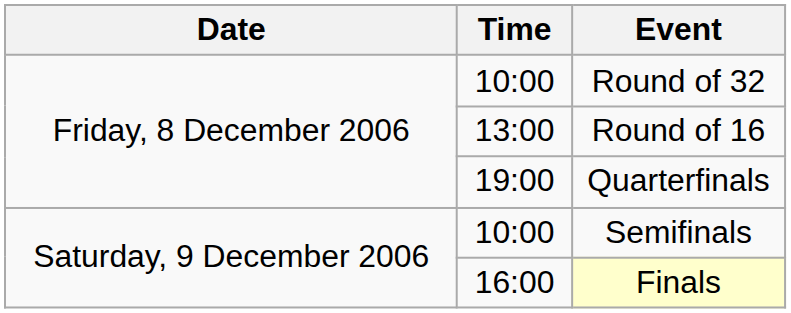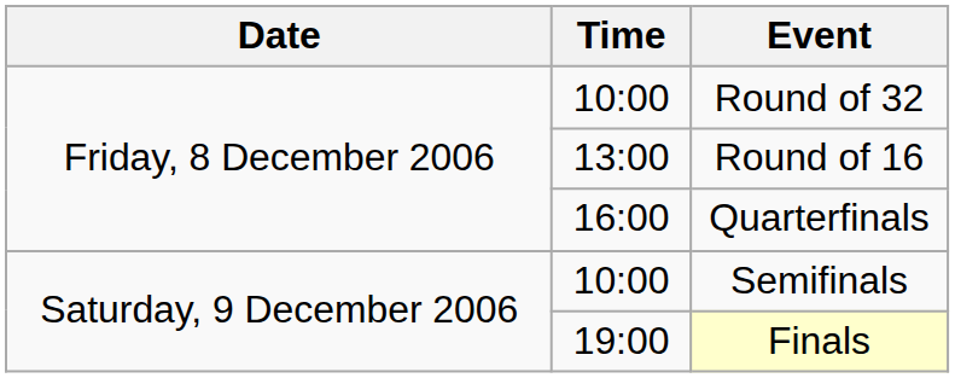Quarterfinals | Time: 19:00 -> 16:00
Finals | Time: 16:00 -> 19:00
